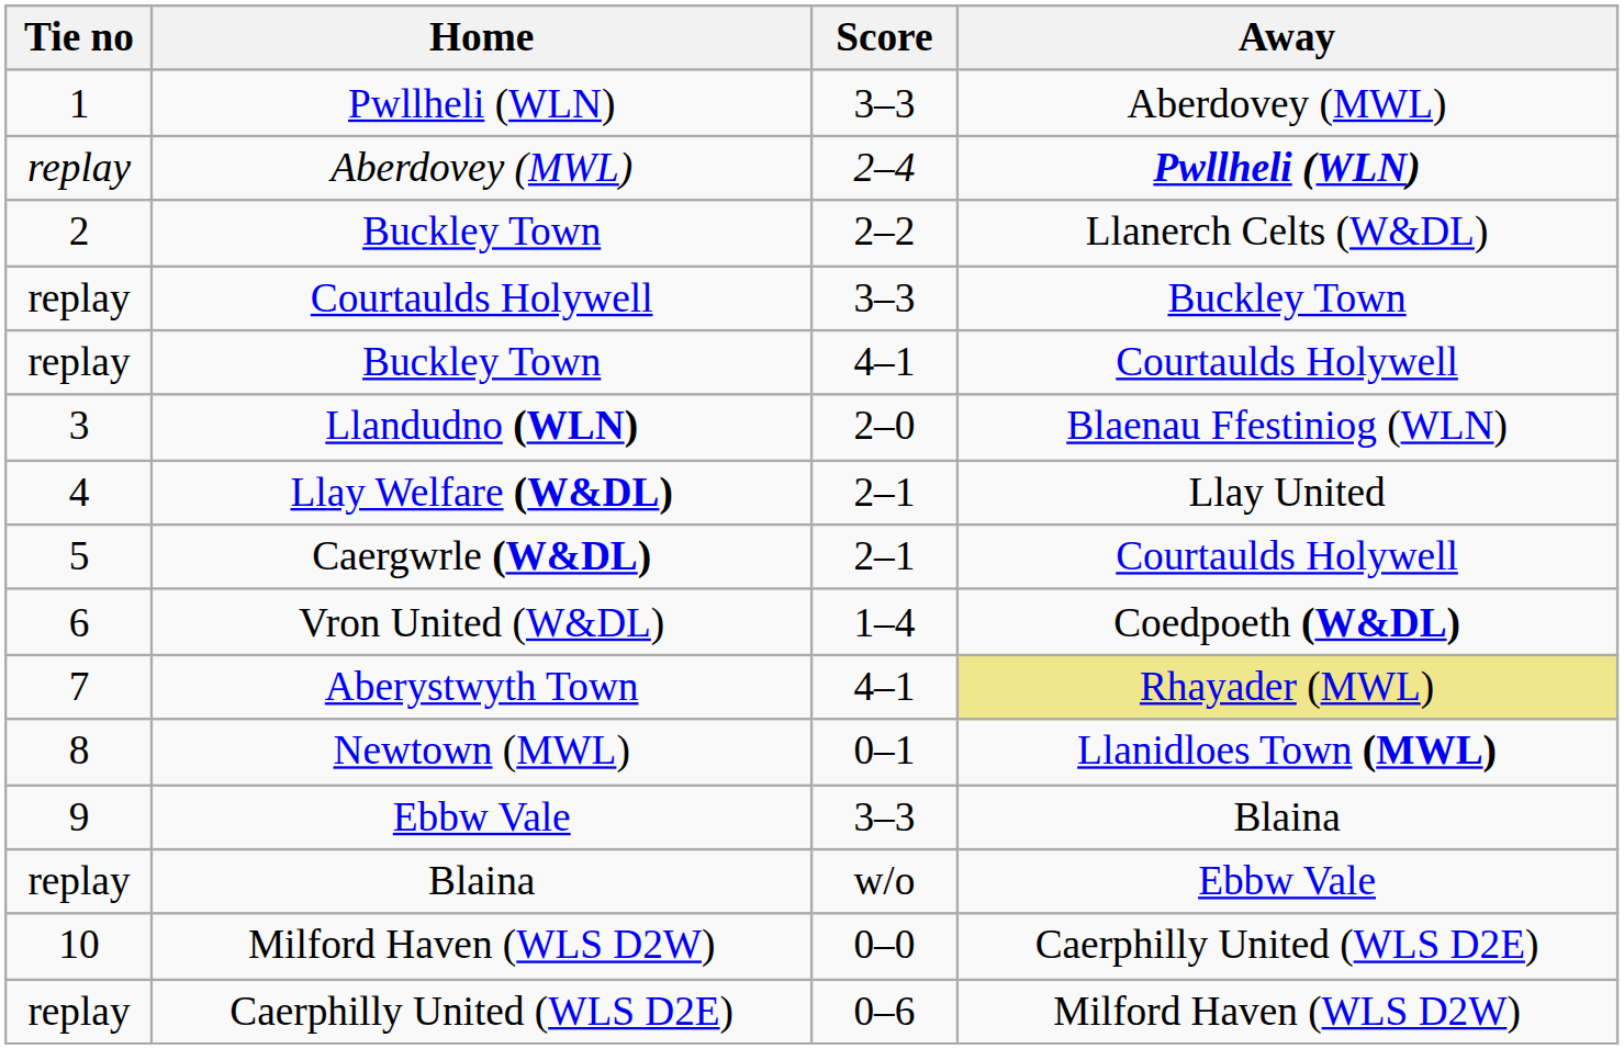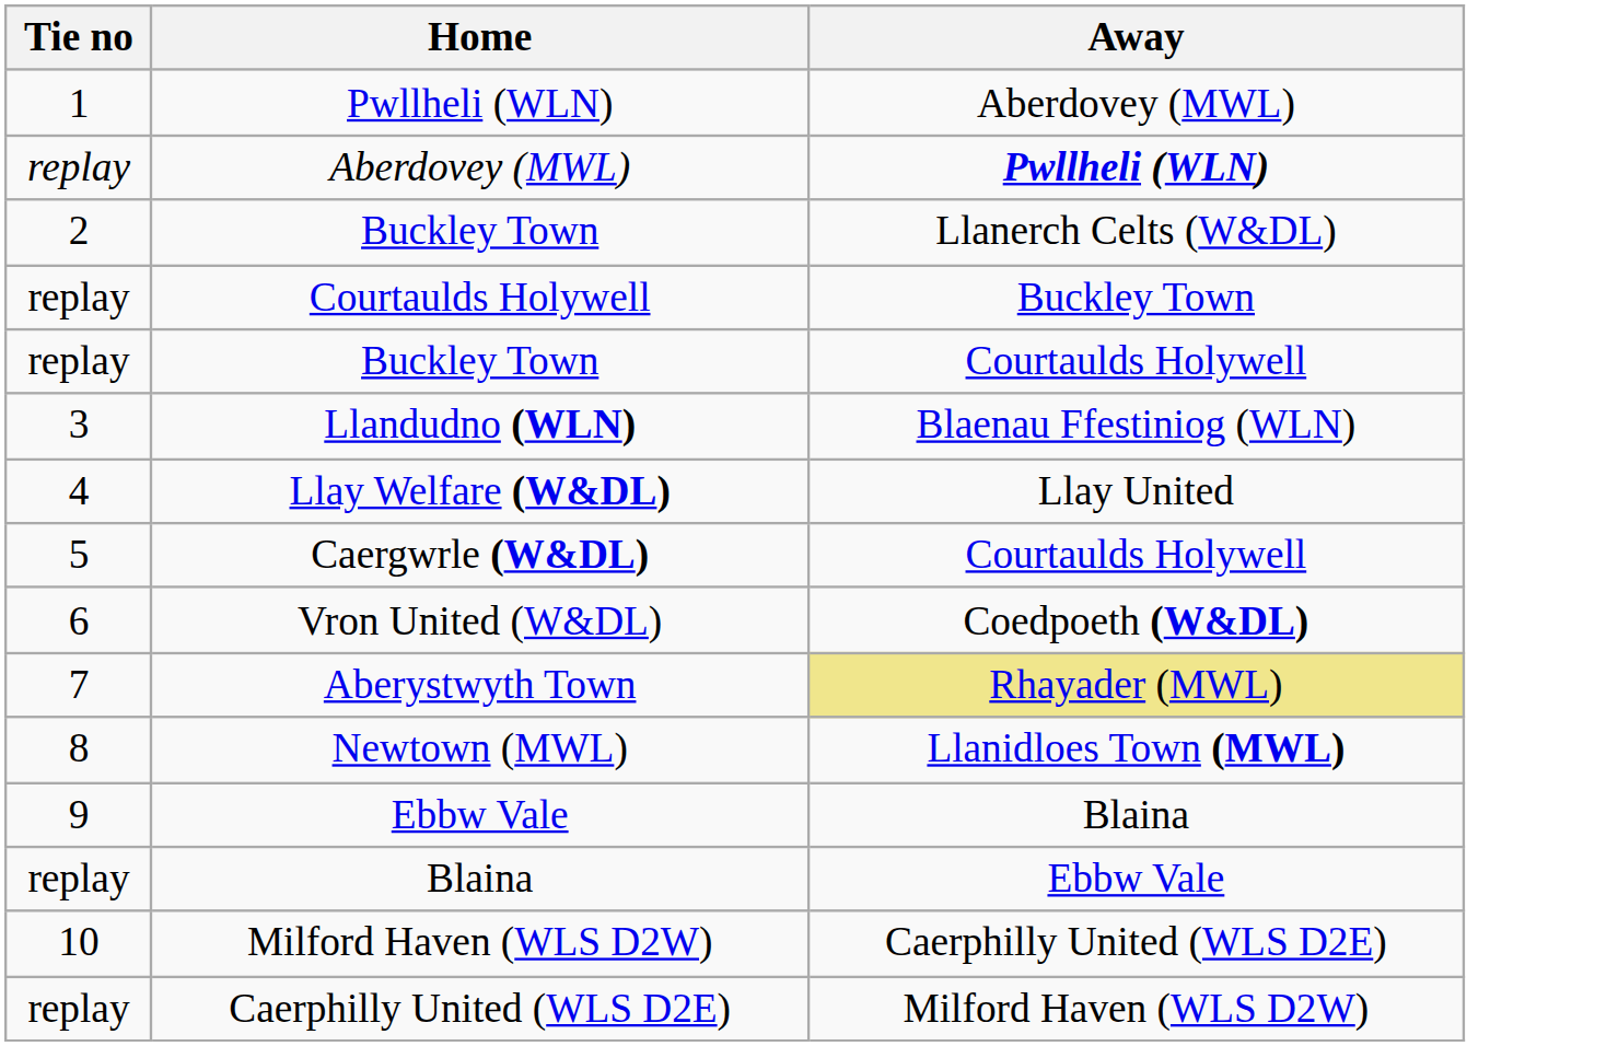- column: Score | 3–3 | 2–4 | 2–2 | 3–3 | 4–1 | 2–0 | 2–1 | 2–1 | 1–4 | 4–1 | 0–1 | 3–3 | w/o | 0–0 | 0–6
